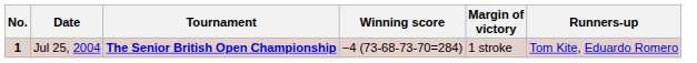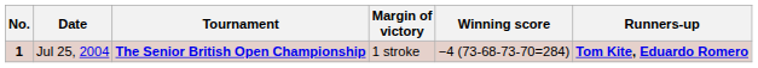columns swapped: Winning score <-> Margin of victory
Jul 25, 2004 | Runners-up: normal -> bold
